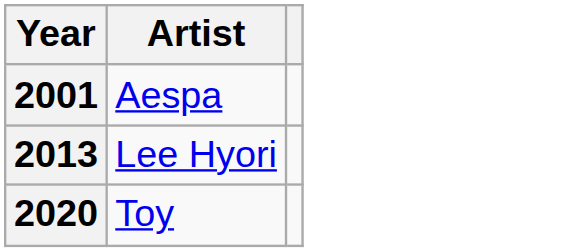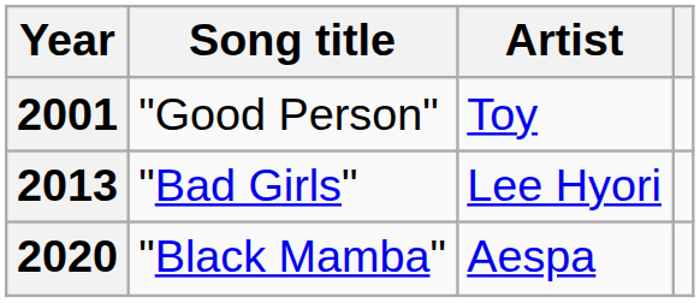+ column: Song title | "Good Person" | "Bad Girls" | "Black Mamba"
2001 | Artist: Aespa -> Toy
2020 | Artist: Toy -> Aespa
